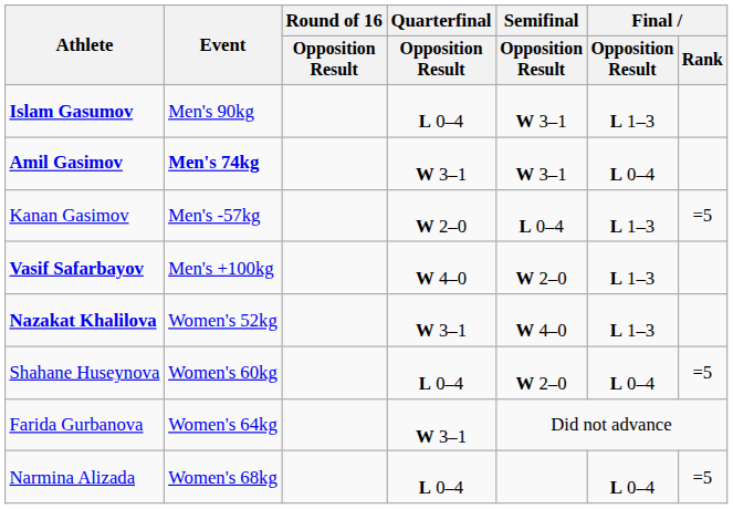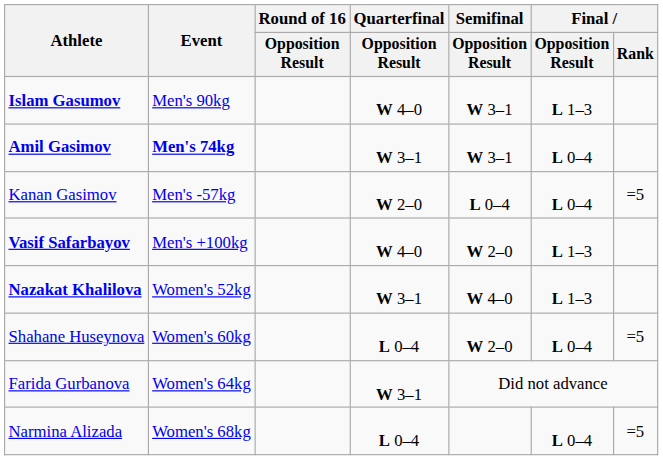Islam Gasumov | Quarterfinal / Opposition Result: L 0–4 -> W 4–0
Kanan Gasimov | Final / Opposition Result: L 1–3 -> L 0–4
